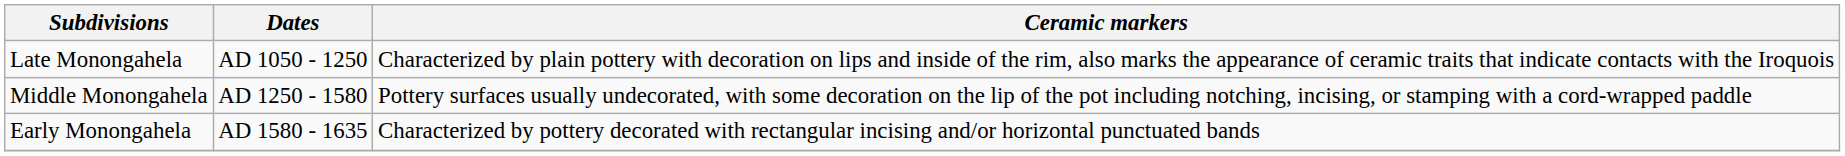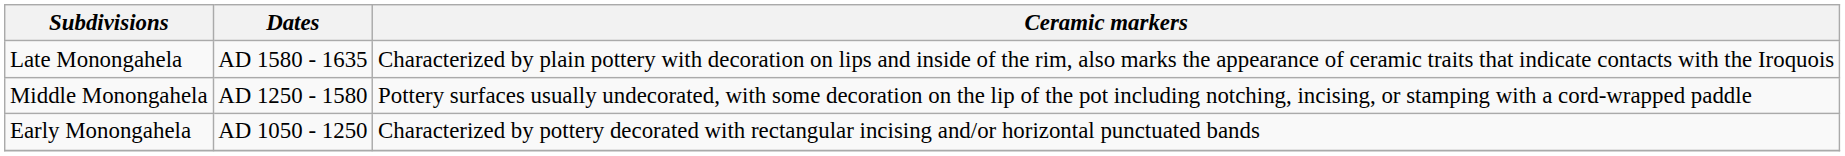Late Monongahela | Dates: AD 1050 - 1250 -> AD 1580 - 1635
Early Monongahela | Dates: AD 1580 - 1635 -> AD 1050 - 1250
